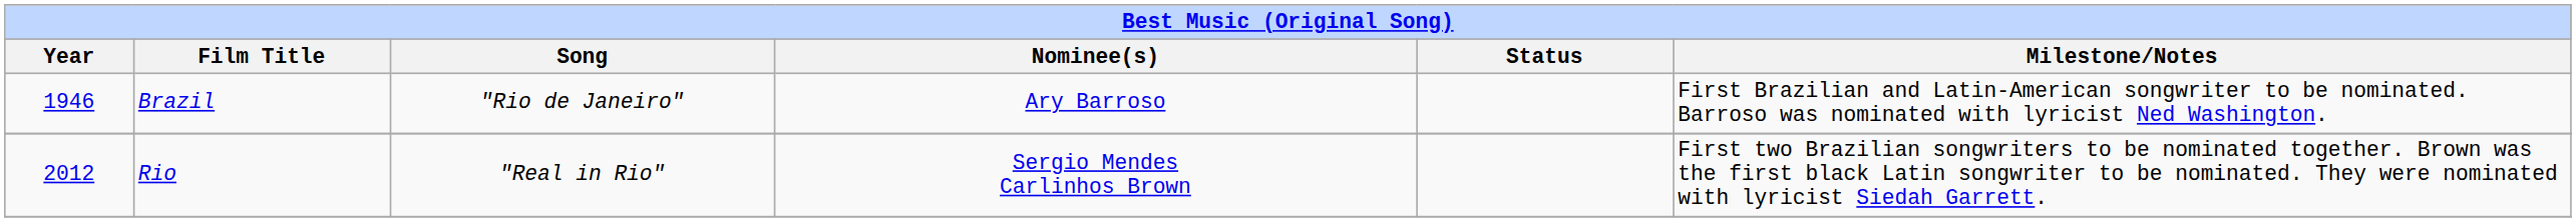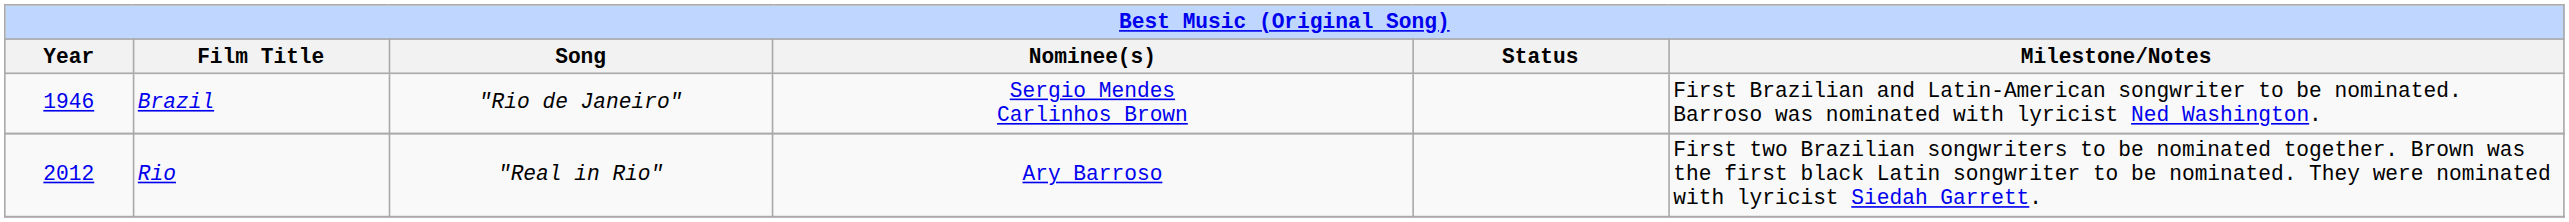Brazil | Nominee(s): Ary Barroso -> Sergio Mendes Carlinhos Brown
Rio | Nominee(s): Sergio Mendes Carlinhos Brown -> Ary Barroso
